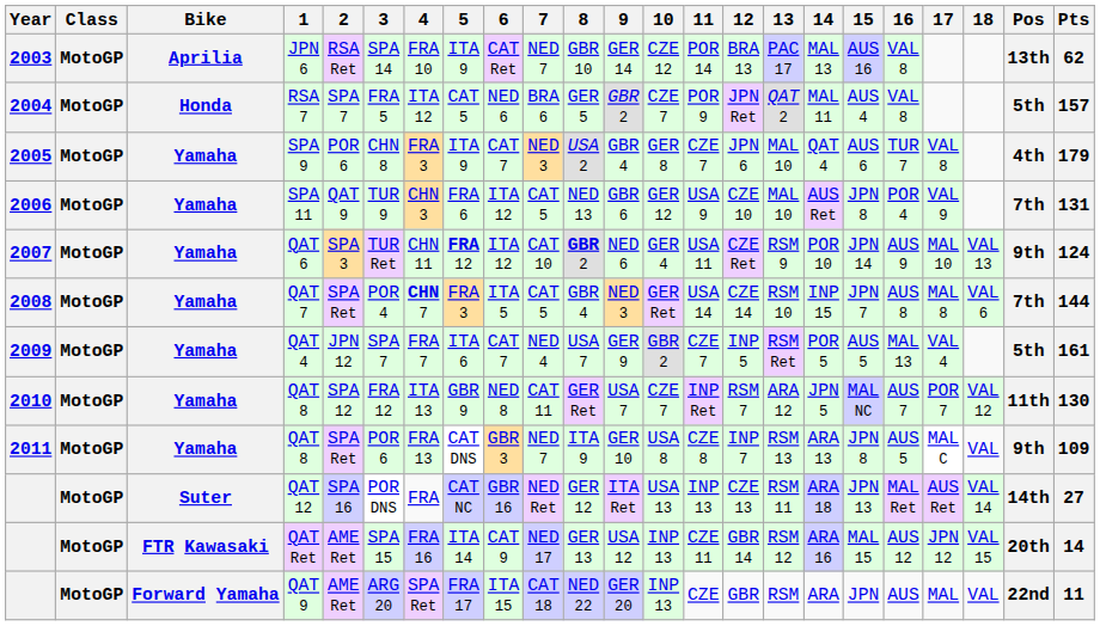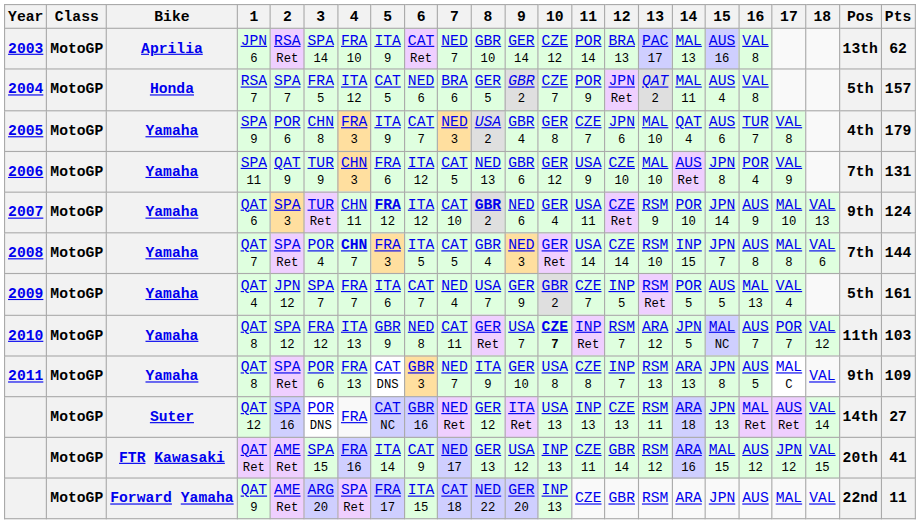2010 / QAT 8 | 10: normal -> bold
2010 / QAT 8 | Pts: 130 -> 103
QAT Ret | Pts: 14 -> 41
